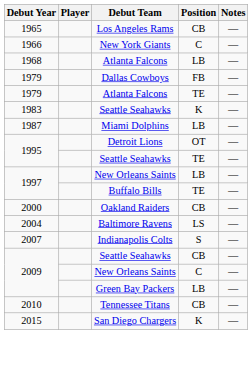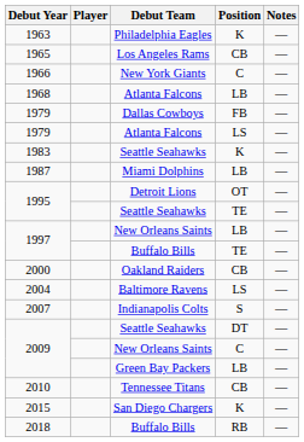+ row: 1963 | Philadelphia Eagles | K | —
1979 / Atlanta Falcons | Position: TE -> LS
2009 / Seattle Seahawks | Position: CB -> DT
+ row: 2018 | Buffalo Bills | RB | —
